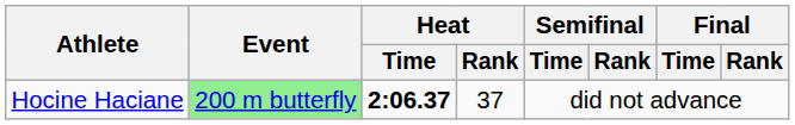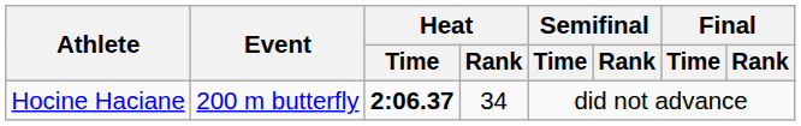Hocine Haciane | Event: lightgreen background -> no background
Hocine Haciane | Heat / Rank: 37 -> 34
